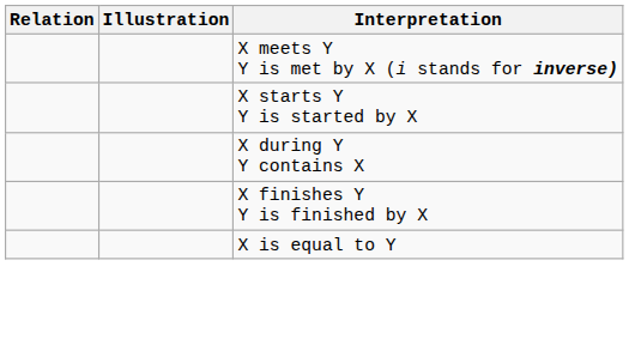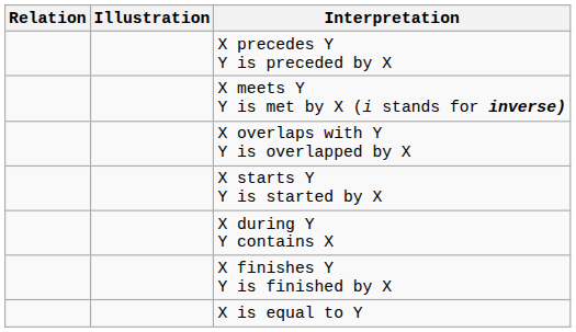+ row: X precedes Y Y is preceded by X
+ row: X overlaps with Y Y is overlapped by X
